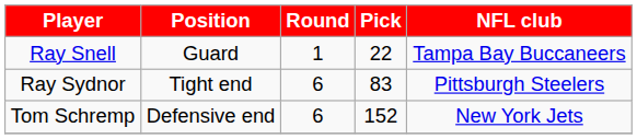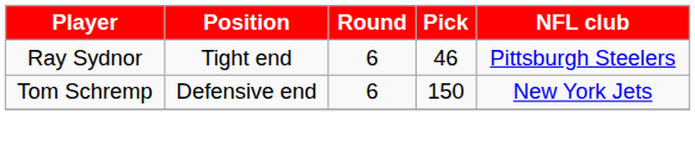- row: Ray Snell | Guard | 1 | 22 | Tampa Bay Buccaneers
Ray Sydnor | Pick: 83 -> 46
Tom Schremp | Pick: 152 -> 150
